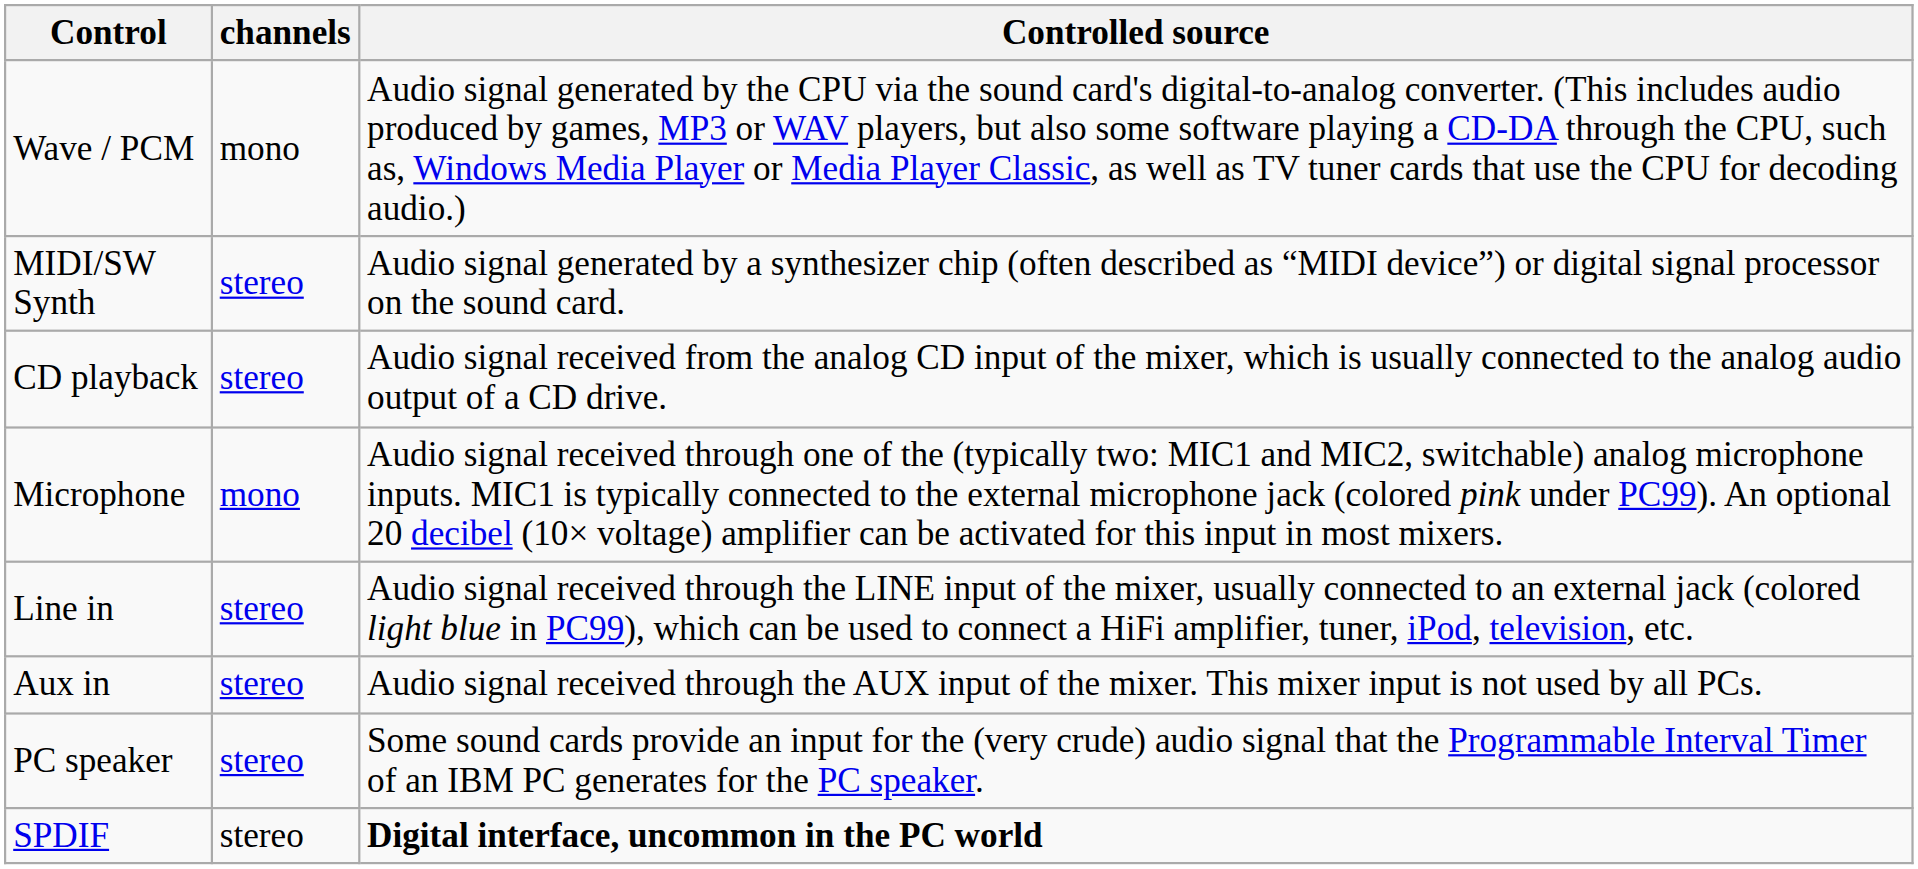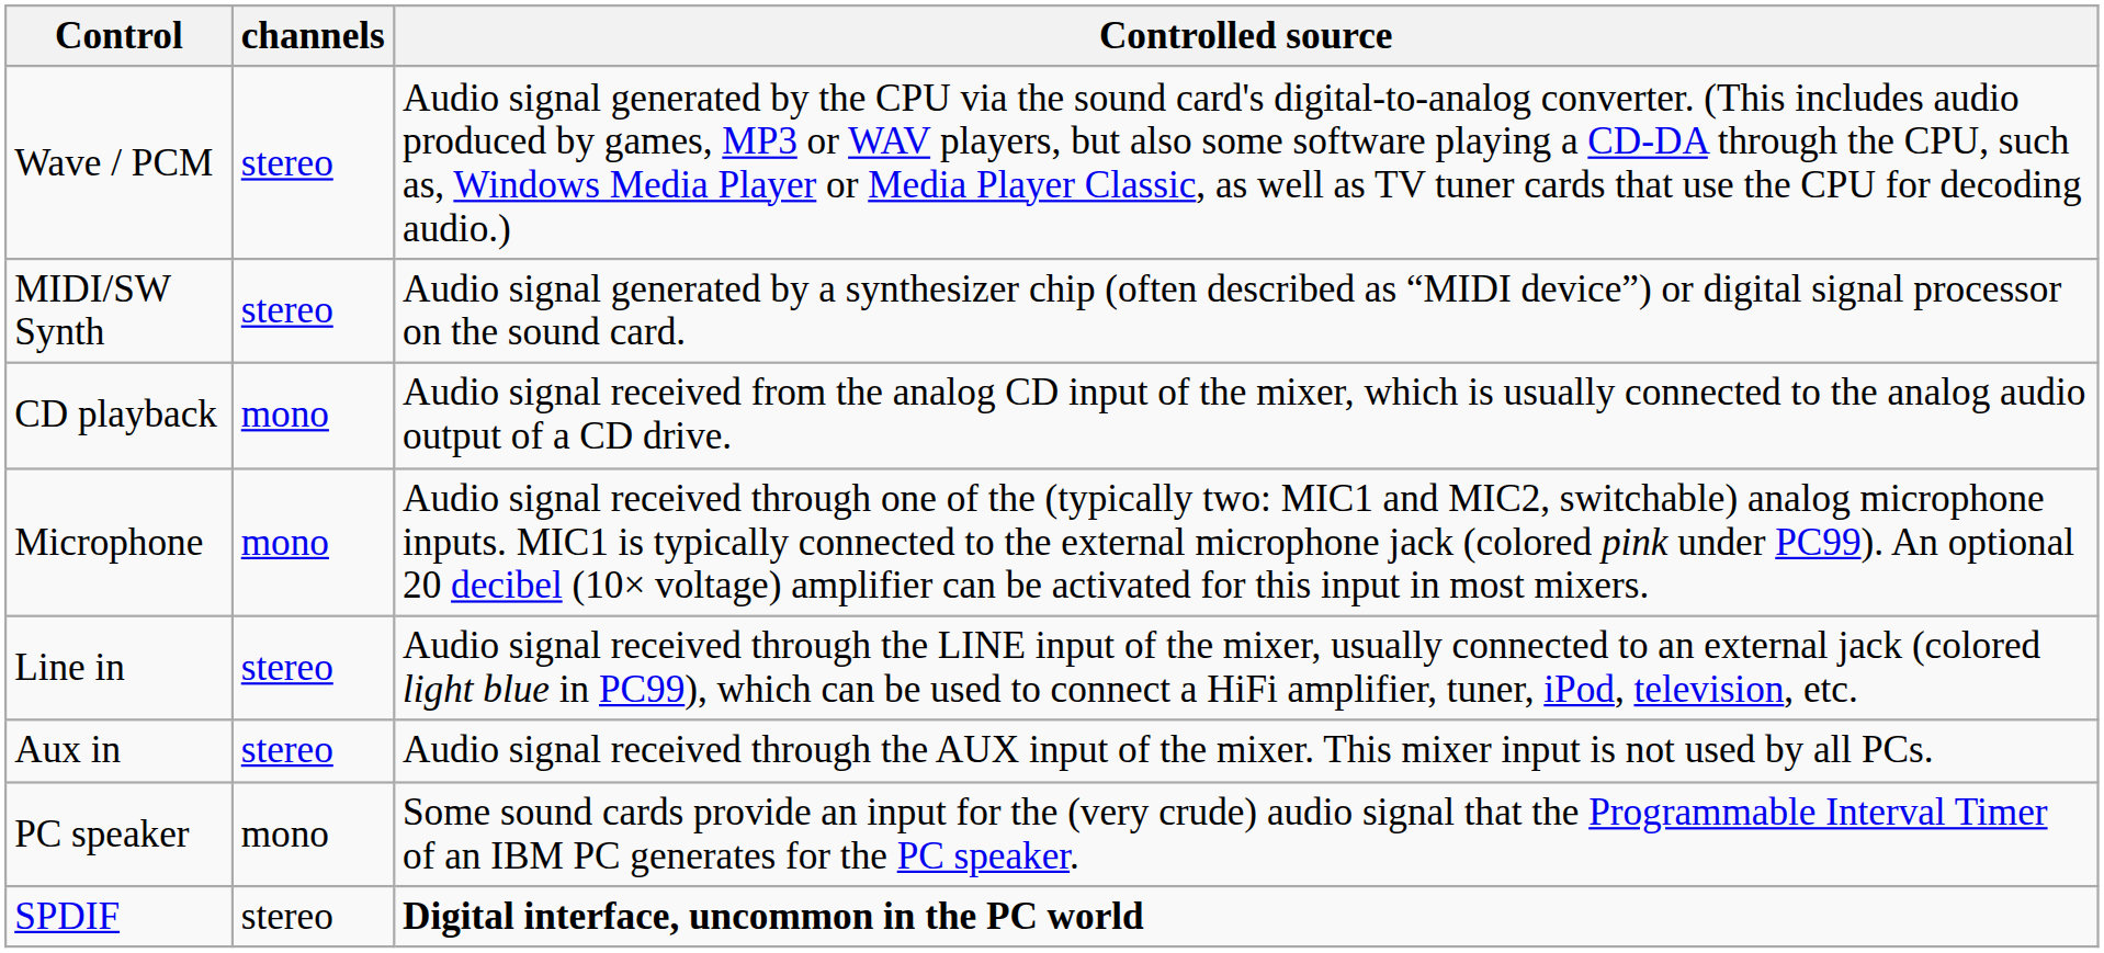Wave / PCM | channels: mono -> stereo
CD playback | channels: stereo -> mono
PC speaker | channels: stereo -> mono
